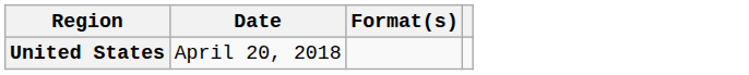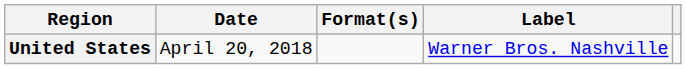+ column: Label | Warner Bros. Nashville
